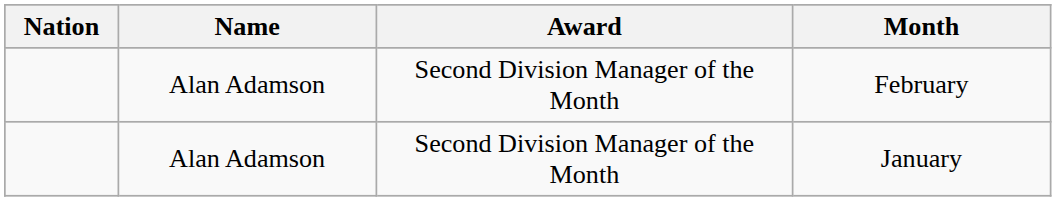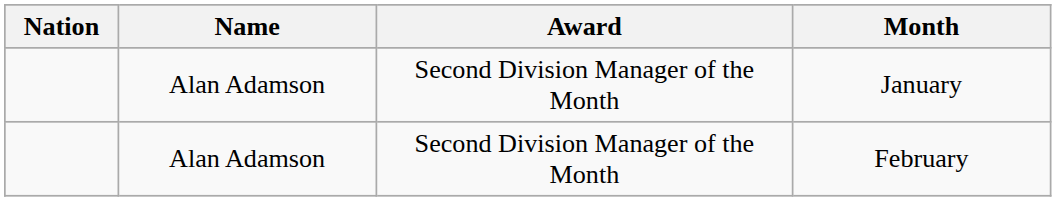rows swapped: January <-> February
